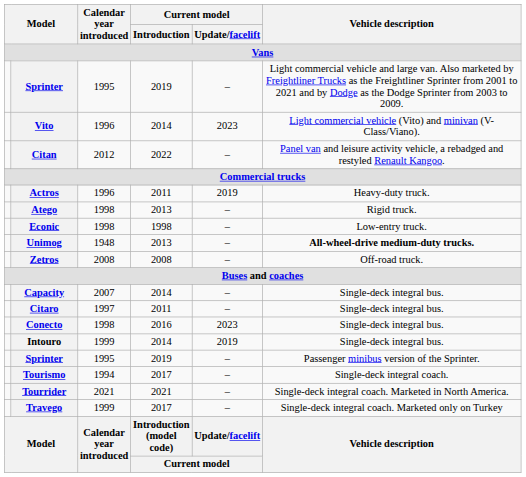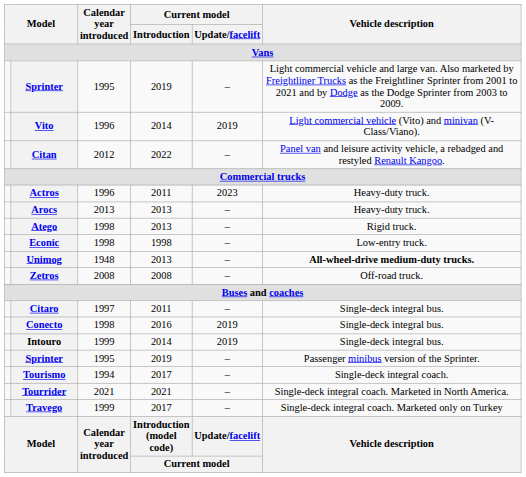Vito | Current model / Update/facelift: 2023 -> 2019
Actros | Current model / Update/facelift: 2019 -> 2023
+ row: Arocs | 2013 | 2013 | – | Heavy-duty truck.
- row: Capacity | 2007 | 2014 | – | Single-deck integral bus.
Conecto | Current model / Update/facelift: 2023 -> 2019
